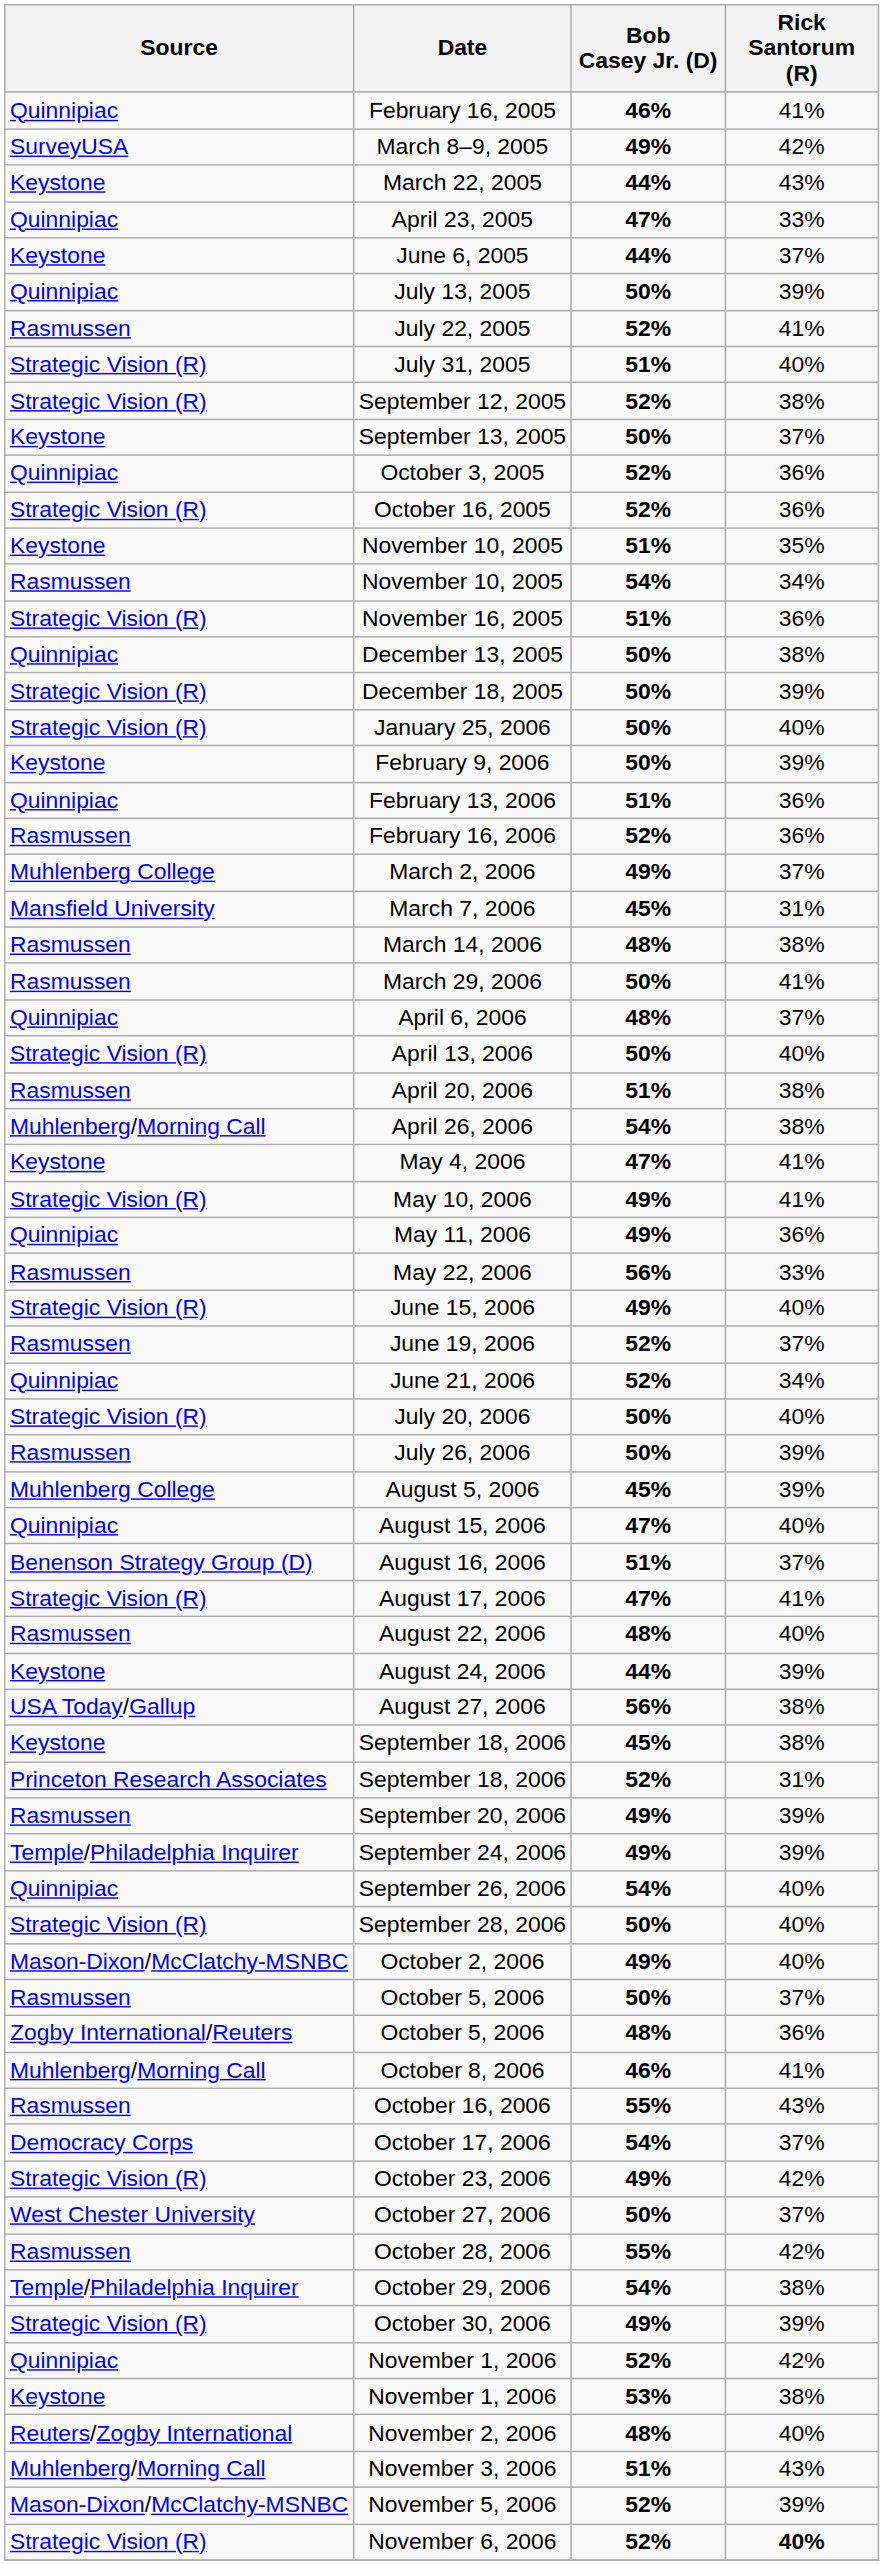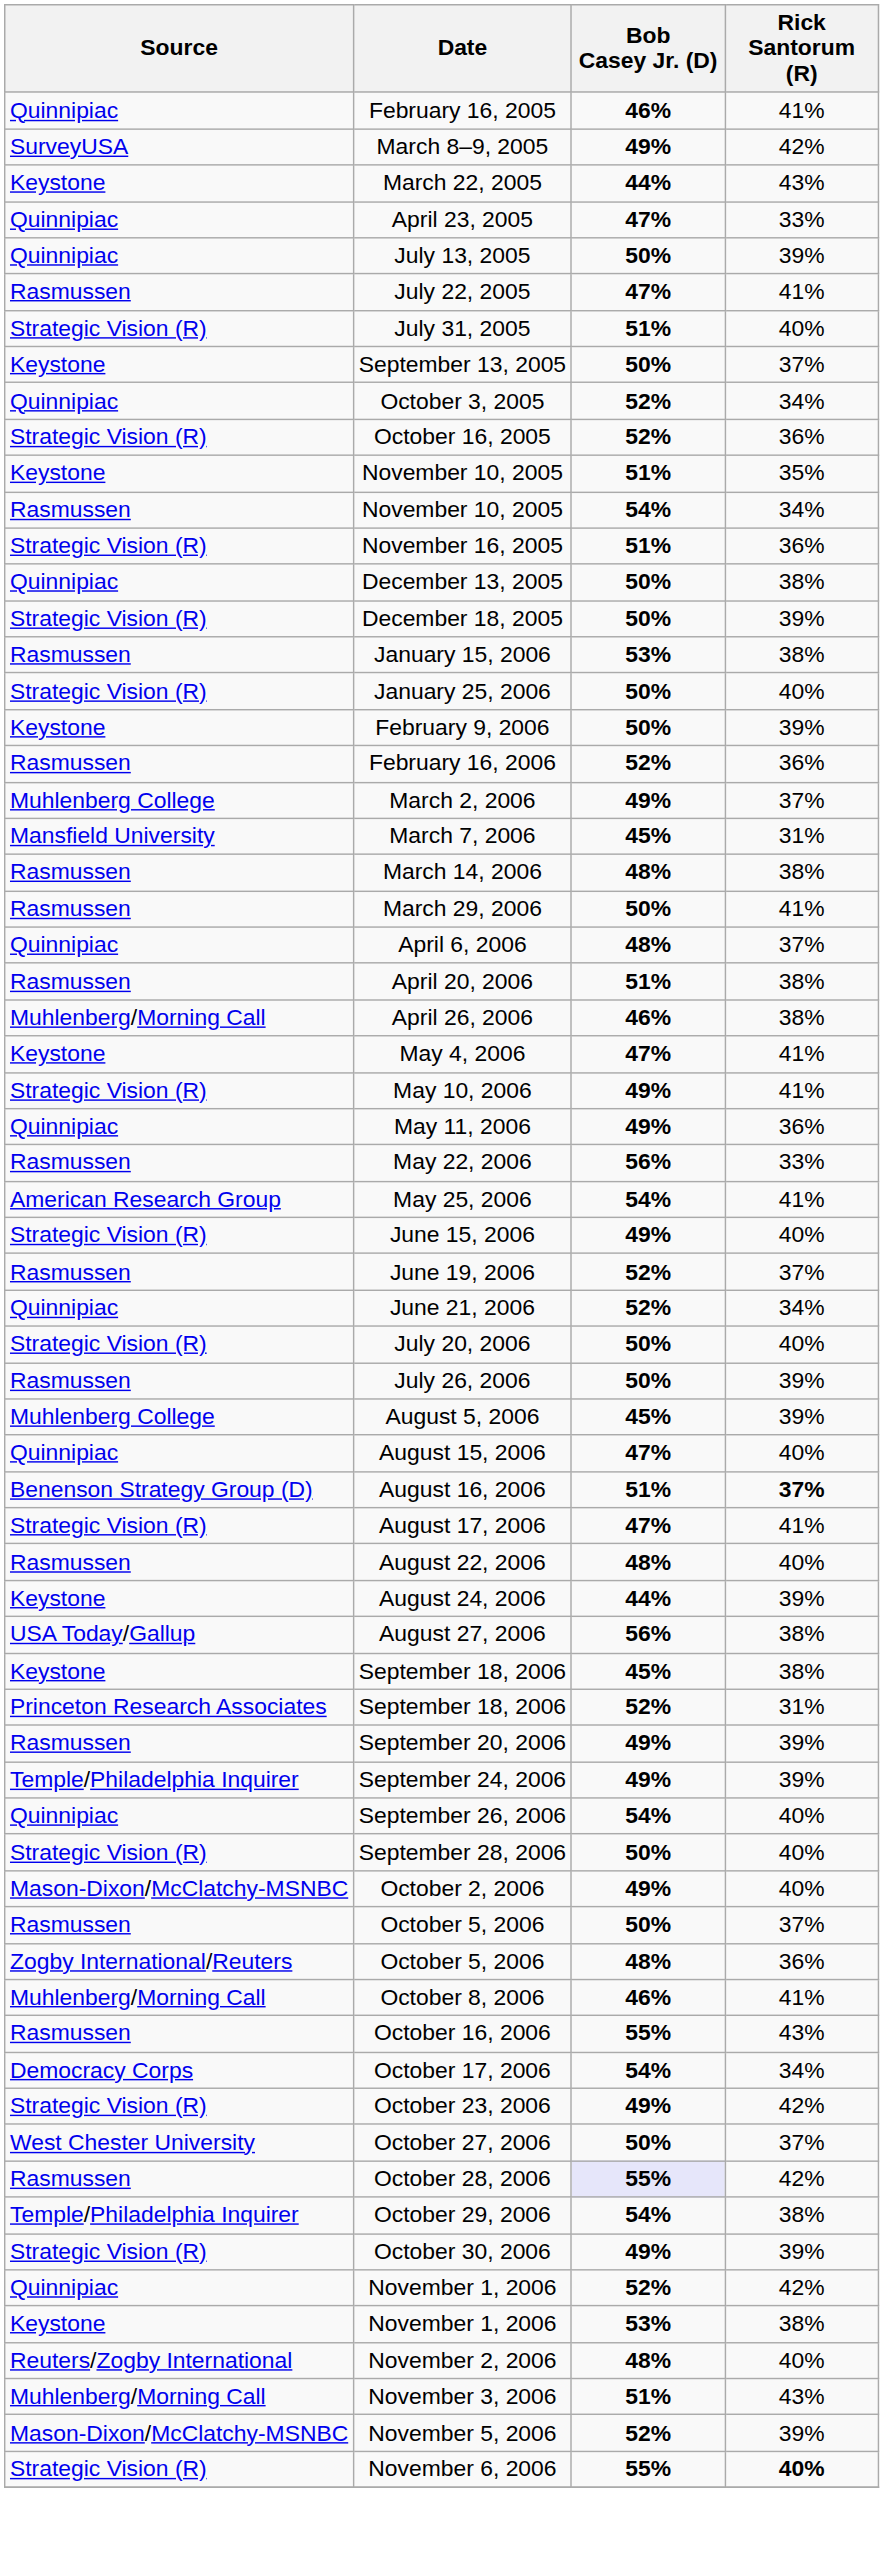- row: Keystone | June 6, 2005 | 44% | 37%
July 22, 2005 | Bob Casey Jr. (D): 52% -> 47%
- row: Strategic Vision (R) | September 12, 2005 | 52% | 38%
October 3, 2005 | Rick Santorum (R): 36% -> 34%
+ row: Rasmussen | January 15, 2006 | 53% | 38%
- row: Quinnipiac | February 13, 2006 | 51% | 36%
- row: Strategic Vision (R) | April 13, 2006 | 50% | 40%
April 26, 2006 | Bob Casey Jr. (D): 54% -> 46%
+ row: American Research Group | May 25, 2006 | 54% | 41%
August 16, 2006 | Rick Santorum (R): normal -> bold
October 17, 2006 | Rick Santorum (R): 37% -> 34%
October 28, 2006 | Bob Casey Jr. (D): no background -> lavender background
November 6, 2006 | Bob Casey Jr. (D): 52% -> 55%
